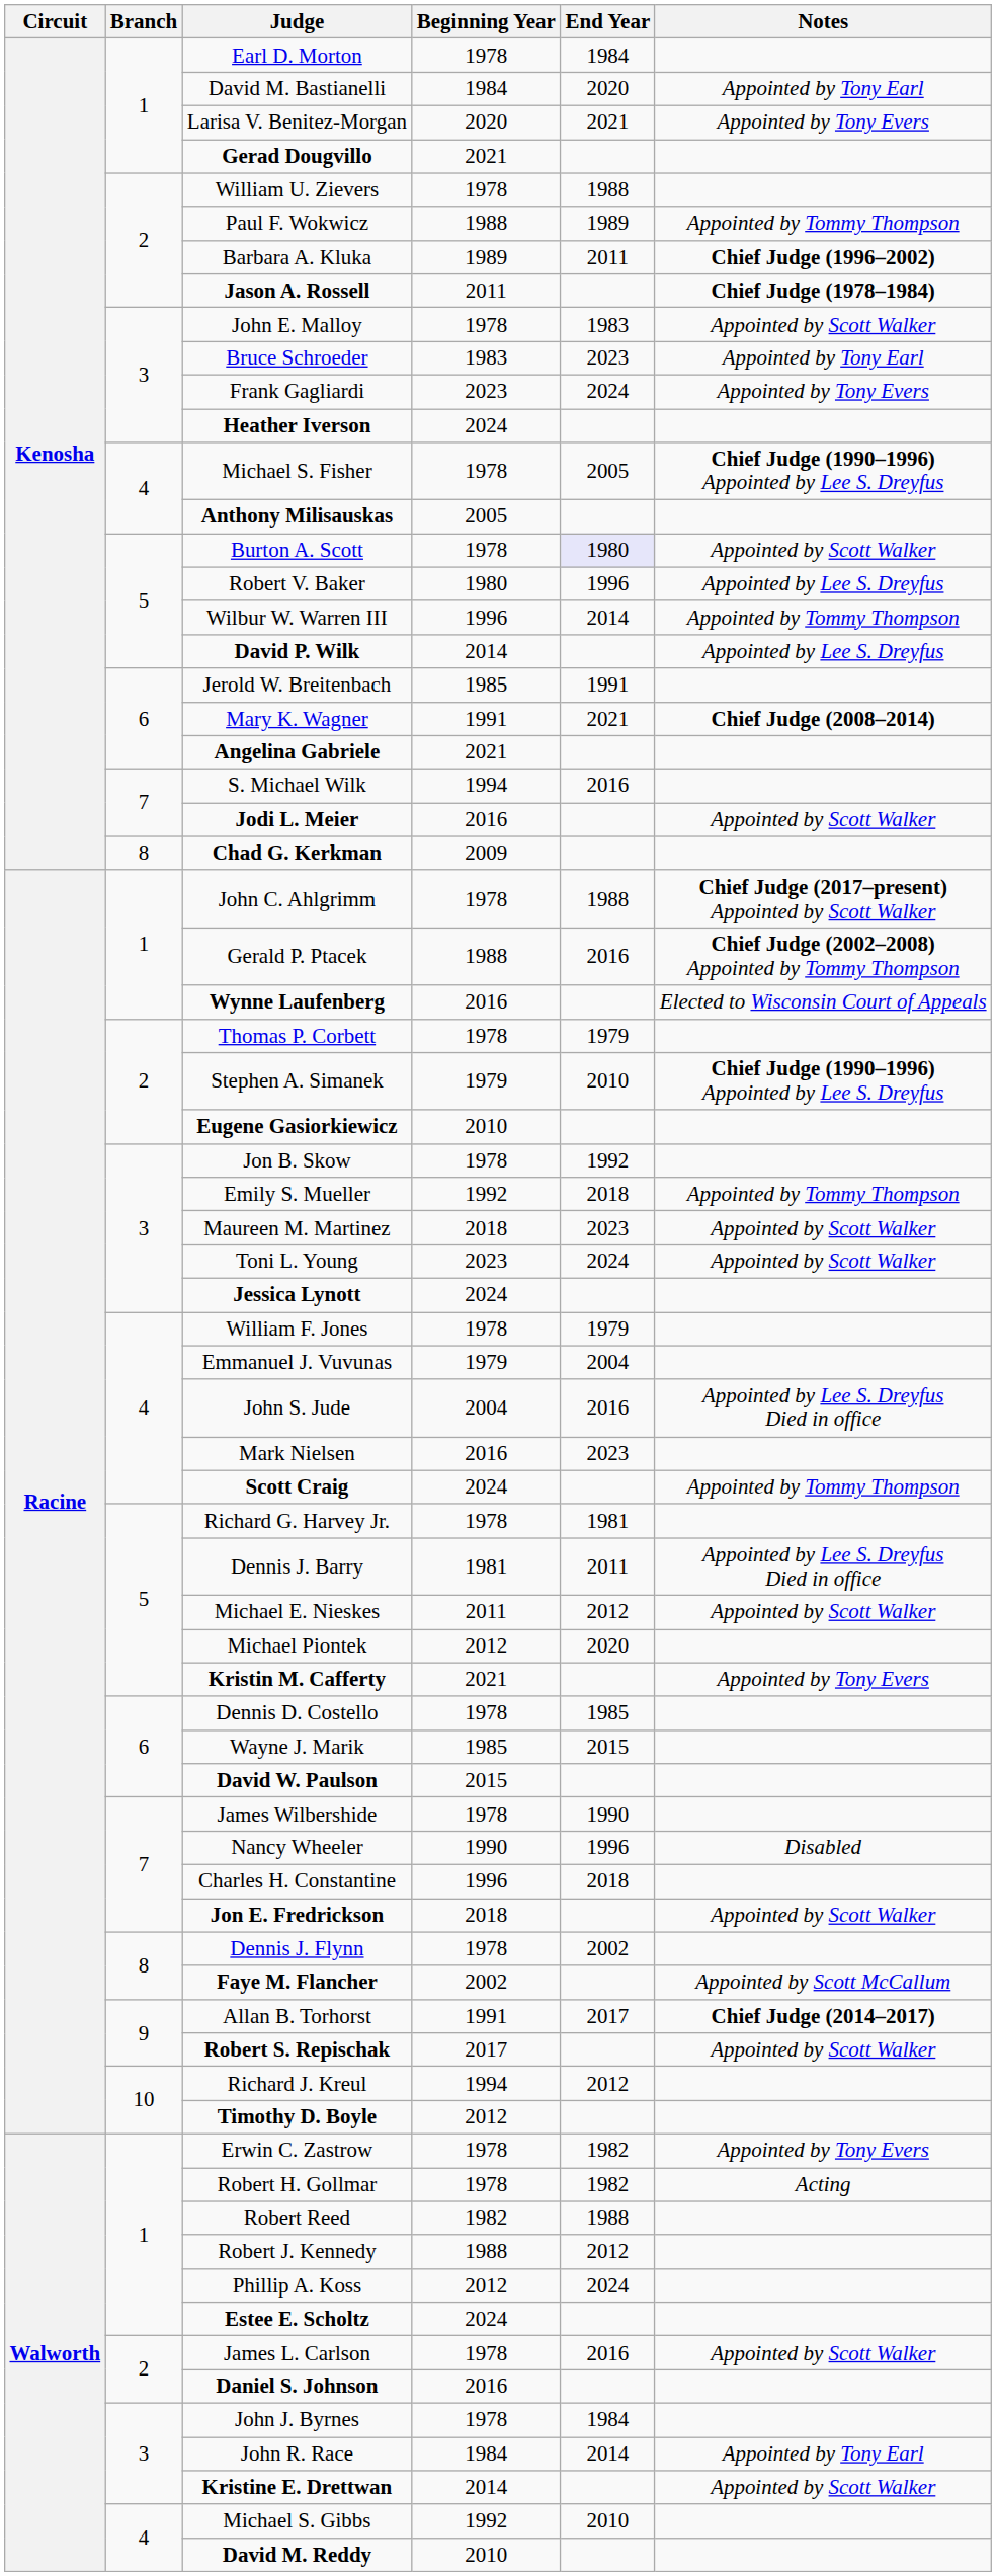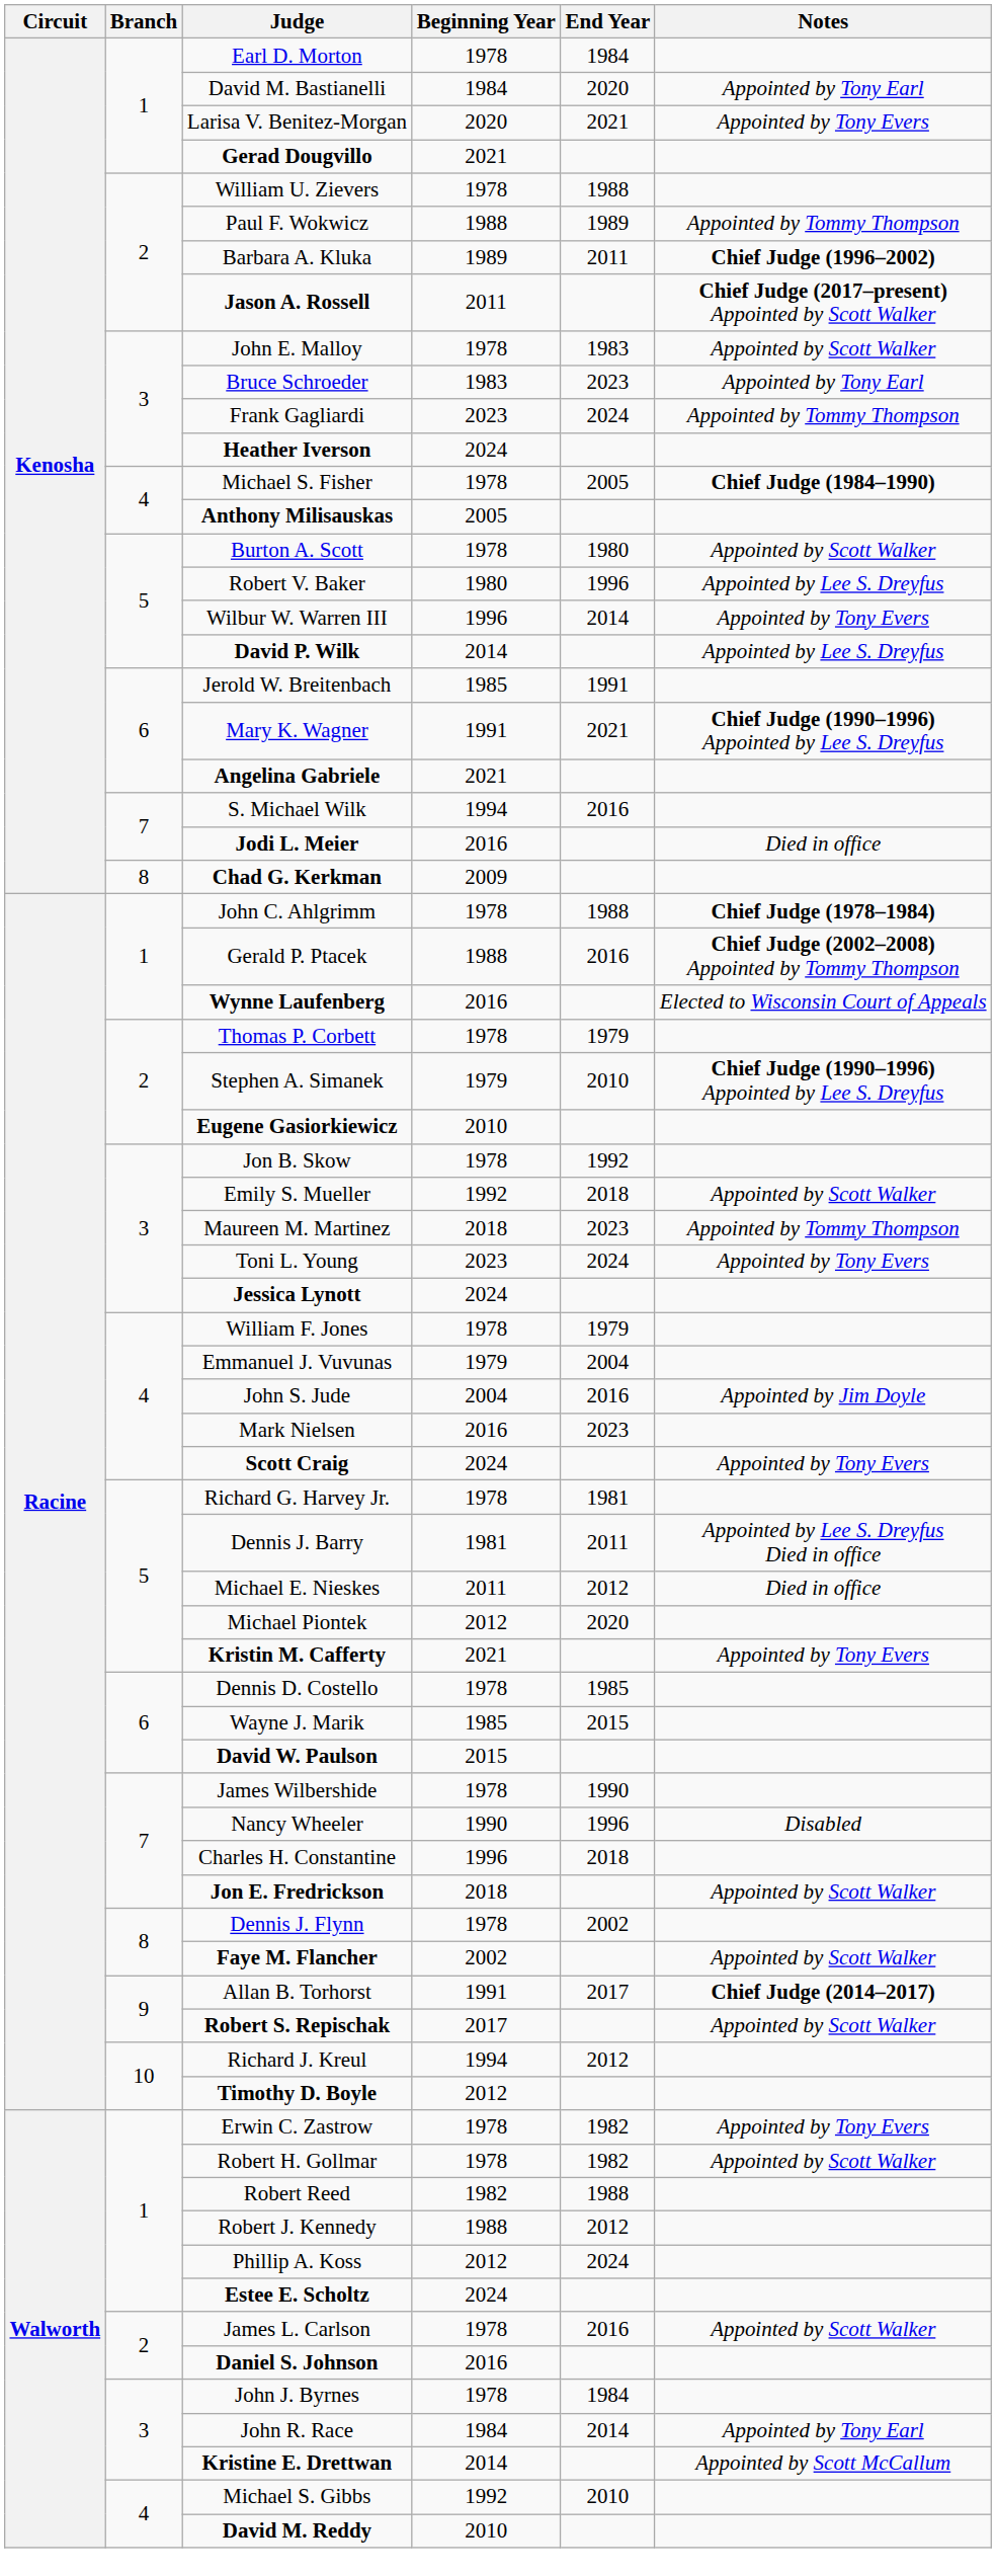Jason A. Rossell | Notes: Chief Judge (1978–1984) -> Chief Judge (2017–present) Appointed by Scott Walker
Frank Gagliardi | Notes: Appointed by Tony Evers -> Appointed by Tommy Thompson
Michael S. Fisher | Notes: Chief Judge (1990–1996) Appointed by Lee S. Dreyfus -> Chief Judge (1984–1990)
Burton A. Scott | End Year: lavender background -> no background
Wilbur W. Warren III | Notes: Appointed by Tommy Thompson -> Appointed by Tony Evers
Mary K. Wagner | Notes: Chief Judge (2008–2014) -> Chief Judge (1990–1996) Appointed by Lee S. Dreyfus
Jodi L. Meier | Notes: Appointed by Scott Walker -> Died in office
John C. Ahlgrimm | Notes: Chief Judge (2017–present) Appointed by Scott Walker -> Chief Judge (1978–1984)
Emily S. Mueller | Notes: Appointed by Tommy Thompson -> Appointed by Scott Walker
Maureen M. Martinez | Notes: Appointed by Scott Walker -> Appointed by Tommy Thompson
Toni L. Young | Notes: Appointed by Scott Walker -> Appointed by Tony Evers
John S. Jude | Notes: Appointed by Lee S. Dreyfus Died in office -> Appointed by Jim Doyle
Scott Craig | Notes: Appointed by Tommy Thompson -> Appointed by Tony Evers
Michael E. Nieskes | Notes: Appointed by Scott Walker -> Died in office
Faye M. Flancher | Notes: Appointed by Scott McCallum -> Appointed by Scott Walker
Robert H. Gollmar | Notes: Acting -> Appointed by Scott Walker
Kristine E. Drettwan | Notes: Appointed by Scott Walker -> Appointed by Scott McCallum
